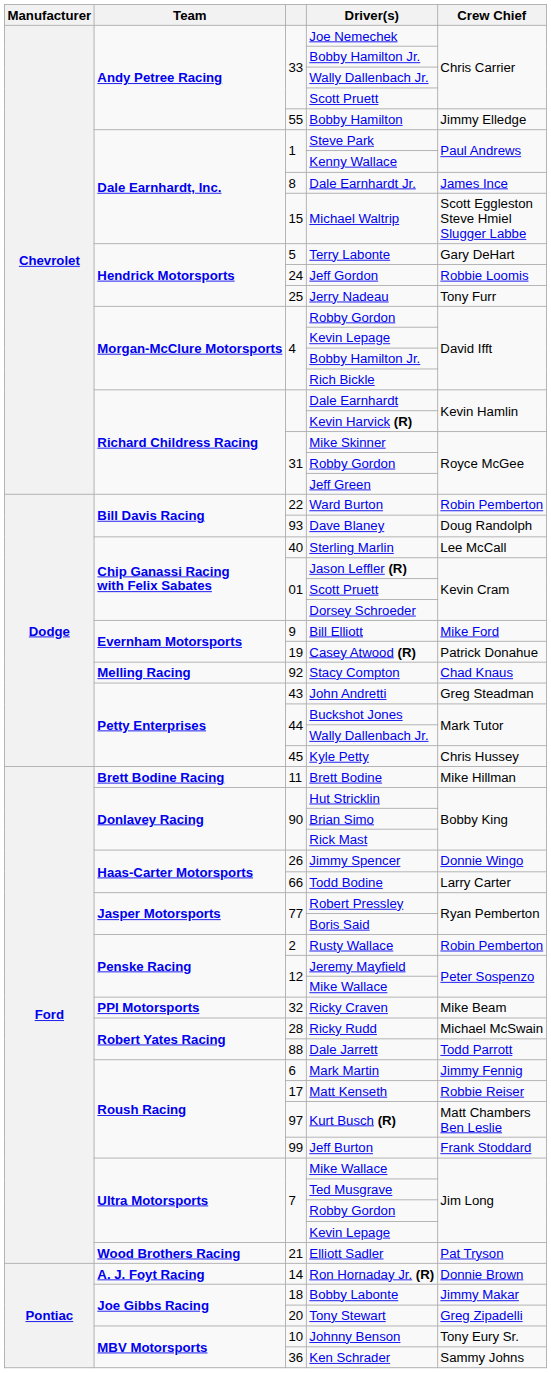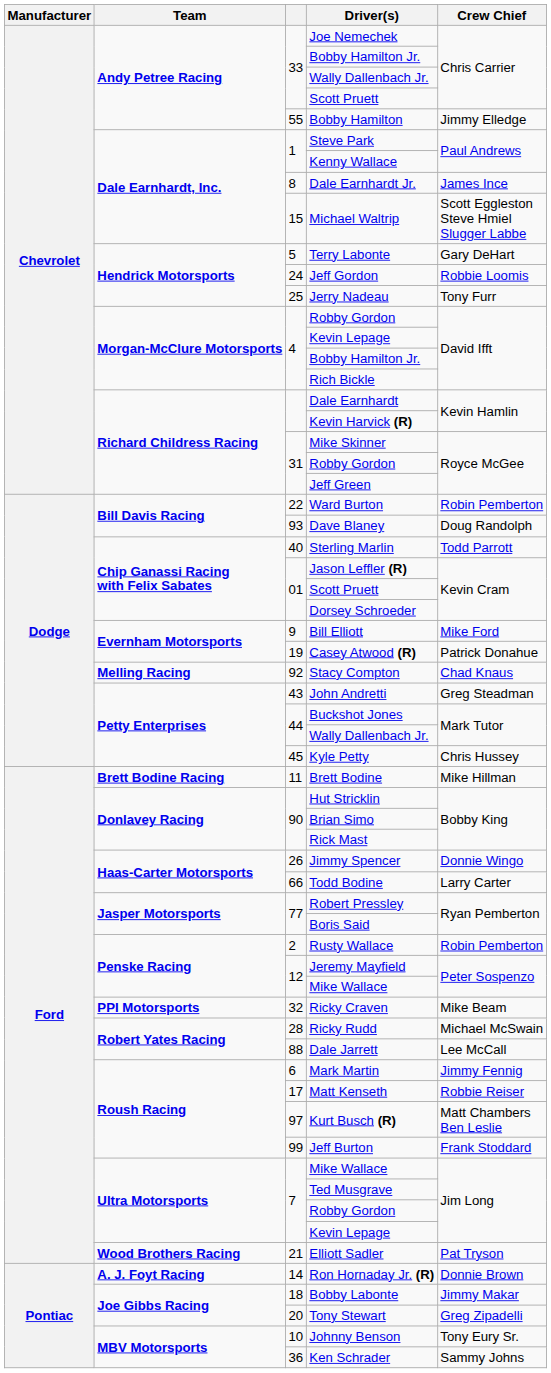Sterling Marlin | Crew Chief: Lee McCall -> Todd Parrott
Dale Jarrett | Crew Chief: Todd Parrott -> Lee McCall
